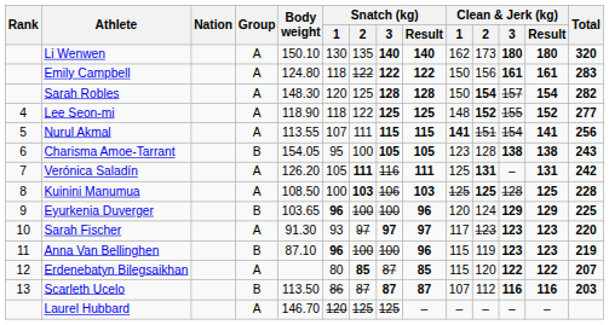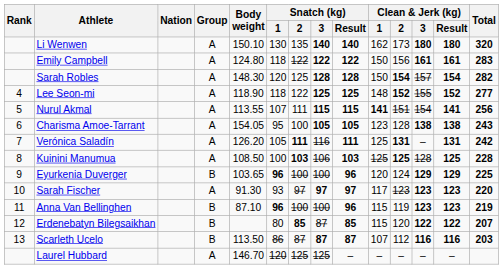Charisma Amoe-Tarrant | Group: B -> A
Erdenebatyn Bilegsaikhan | Group: A -> B
